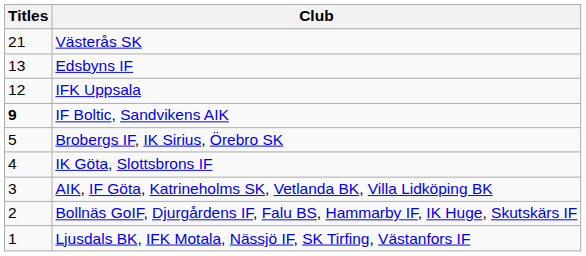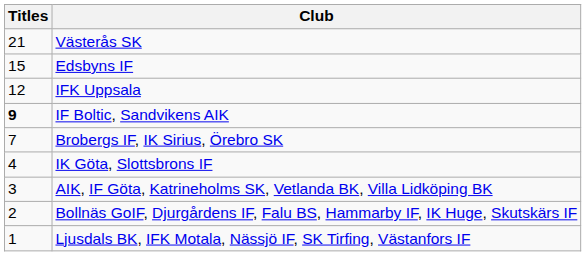Edsbyns IF | Titles: 13 -> 15
Brobergs IF, IK Sirius, Örebro SK | Titles: 5 -> 7
